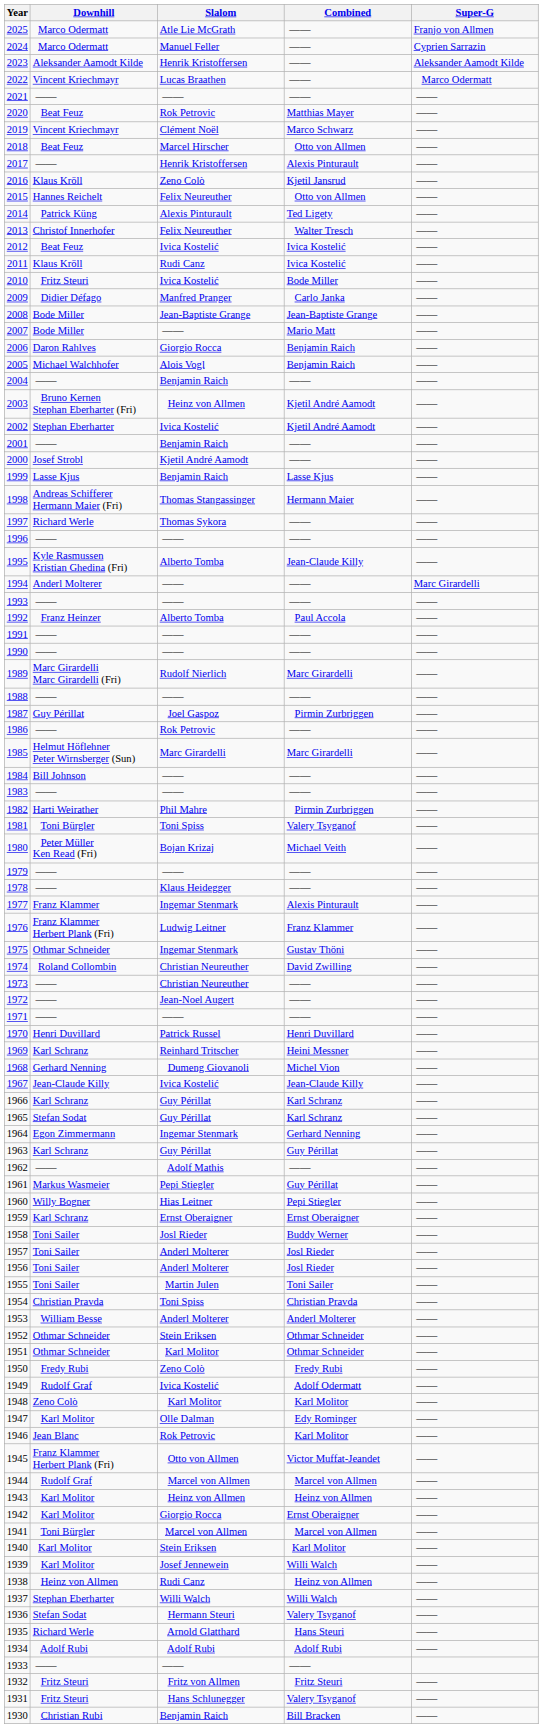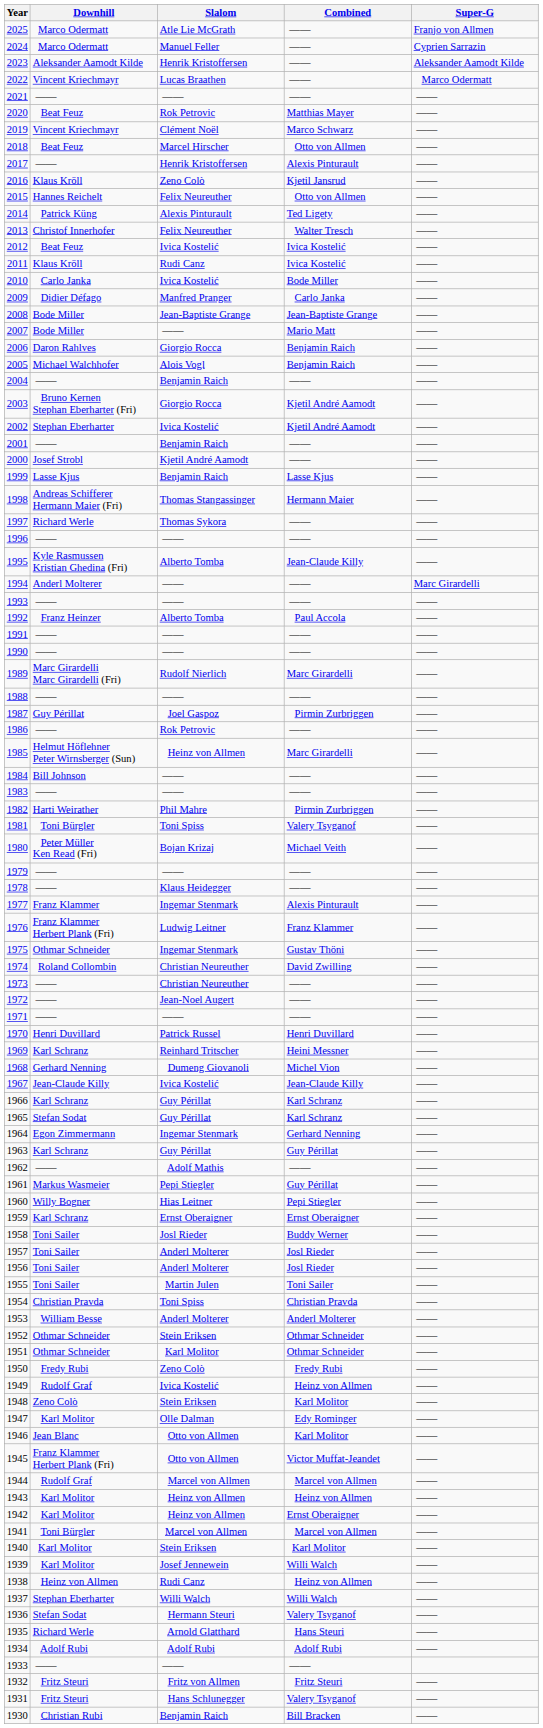2010 | Downhill: Fritz Steuri -> Carlo Janka
2003 | Slalom: Heinz von Allmen -> Giorgio Rocca
1985 | Slalom: Marc Girardelli -> Heinz von Allmen
1949 | Combined: Adolf Odermatt -> Heinz von Allmen
1948 | Slalom: Karl Molitor -> Stein Eriksen
1946 | Slalom: Rok Petrovic -> Otto von Allmen
1942 | Slalom: Giorgio Rocca -> Heinz von Allmen
